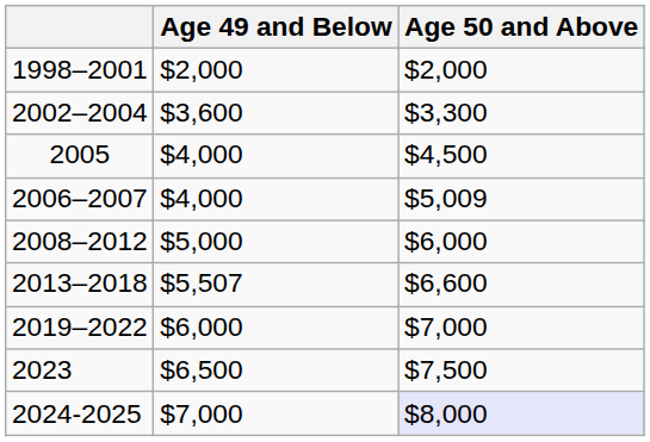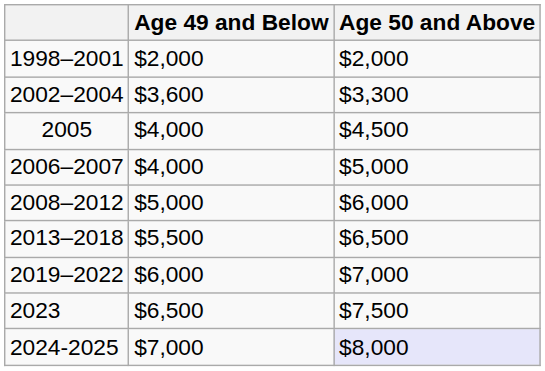2006–2007 | Age 50 and Above: $5,009 -> $5,000
2013–2018 | Age 49 and Below: $5,507 -> $5,500
2013–2018 | Age 50 and Above: $6,600 -> $6,500
